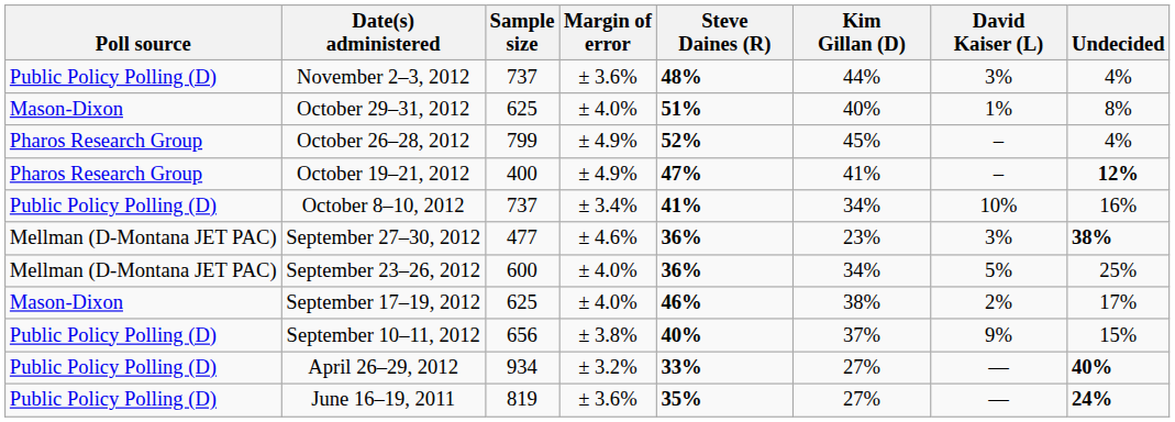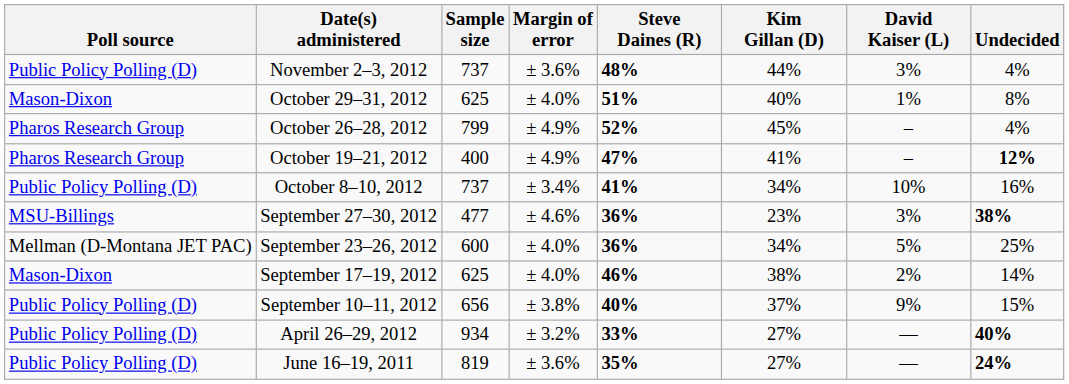September 27–30, 2012 | Poll source: Mellman (D-Montana JET PAC) -> MSU-Billings
September 17–19, 2012 | Undecided: 17% -> 14%
